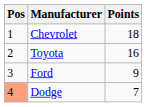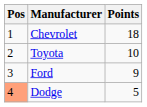Toyota | Points: 16 -> 10
Dodge | Points: 7 -> 5
